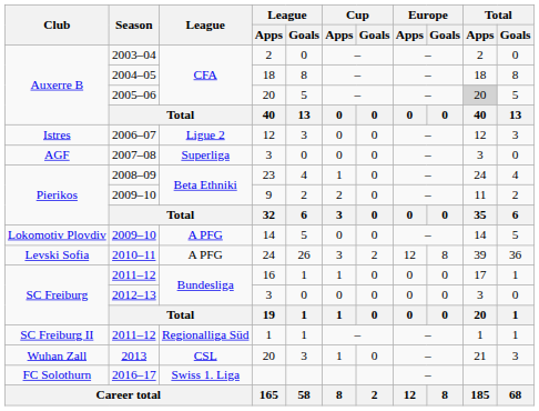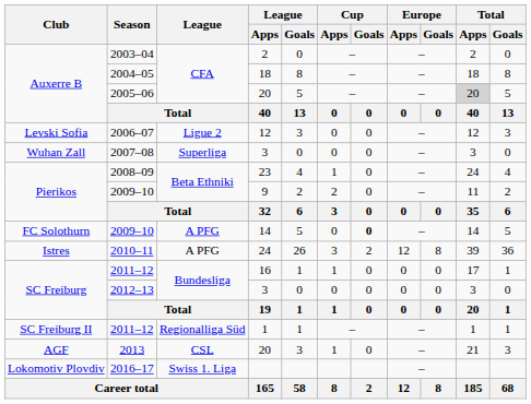2006–07 | Club: Istres -> Levski Sofia
2007–08 | Club: AGF -> Wuhan Zall
2009–10 / 14 | Club: Lokomotiv Plovdiv -> FC Solothurn
2009–10 / 14 | Cup / Goals: normal -> bold
2010–11 | Club: Levski Sofia -> Istres
2013 | Club: Wuhan Zall -> AGF
2016–17 | Club: FC Solothurn -> Lokomotiv Plovdiv
